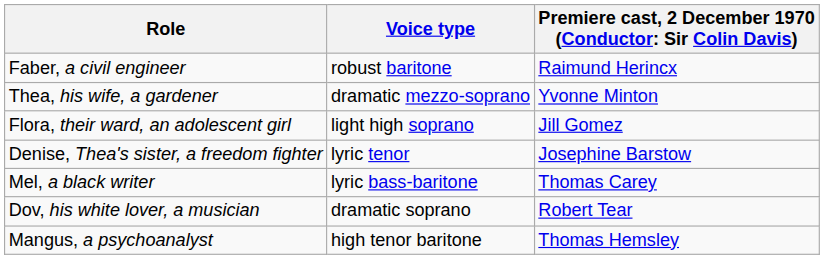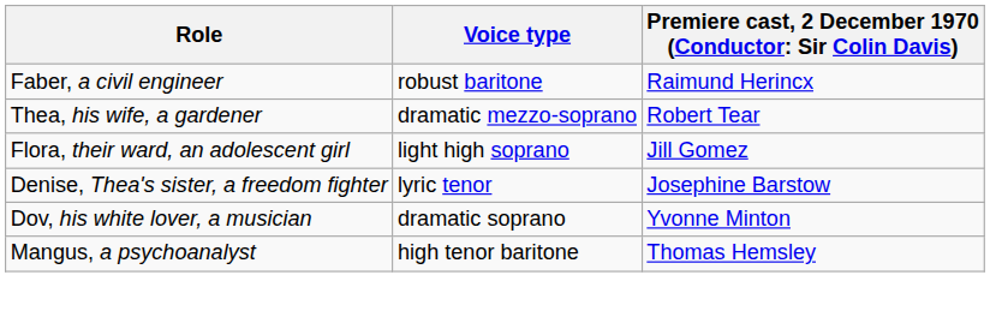Thea, his wife, a gardener | column 3: Yvonne Minton -> Robert Tear
- row: Mel, a black writer | lyric bass-baritone | Thomas Carey
Dov, his white lover, a musician | column 3: Robert Tear -> Yvonne Minton
